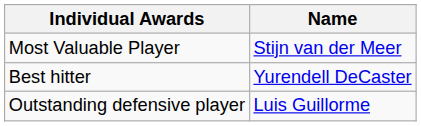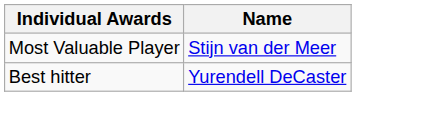- row: Outstanding defensive player | Luis Guillorme
